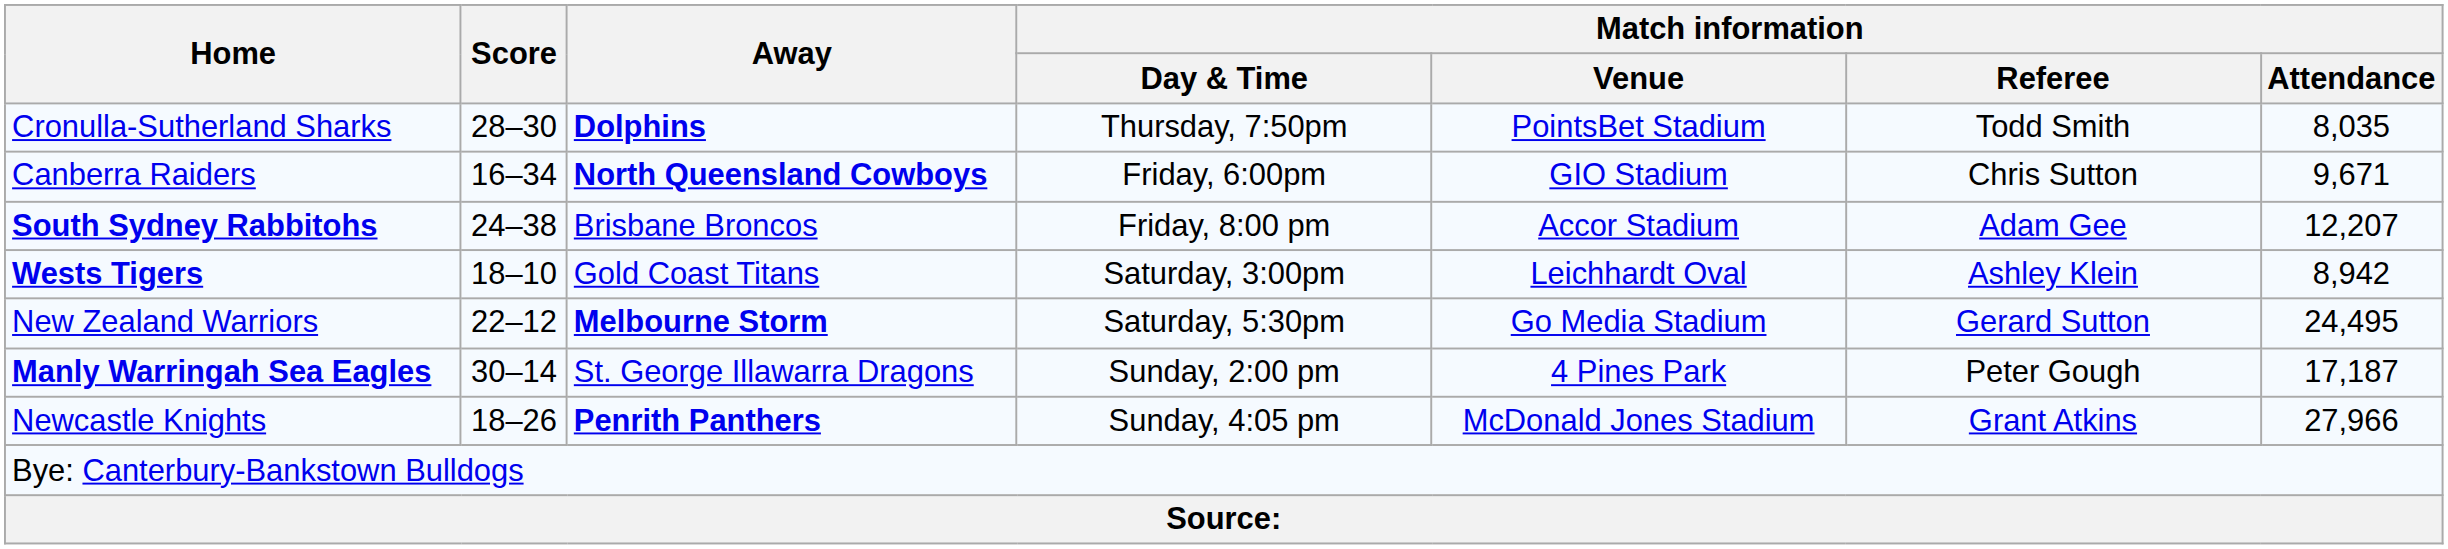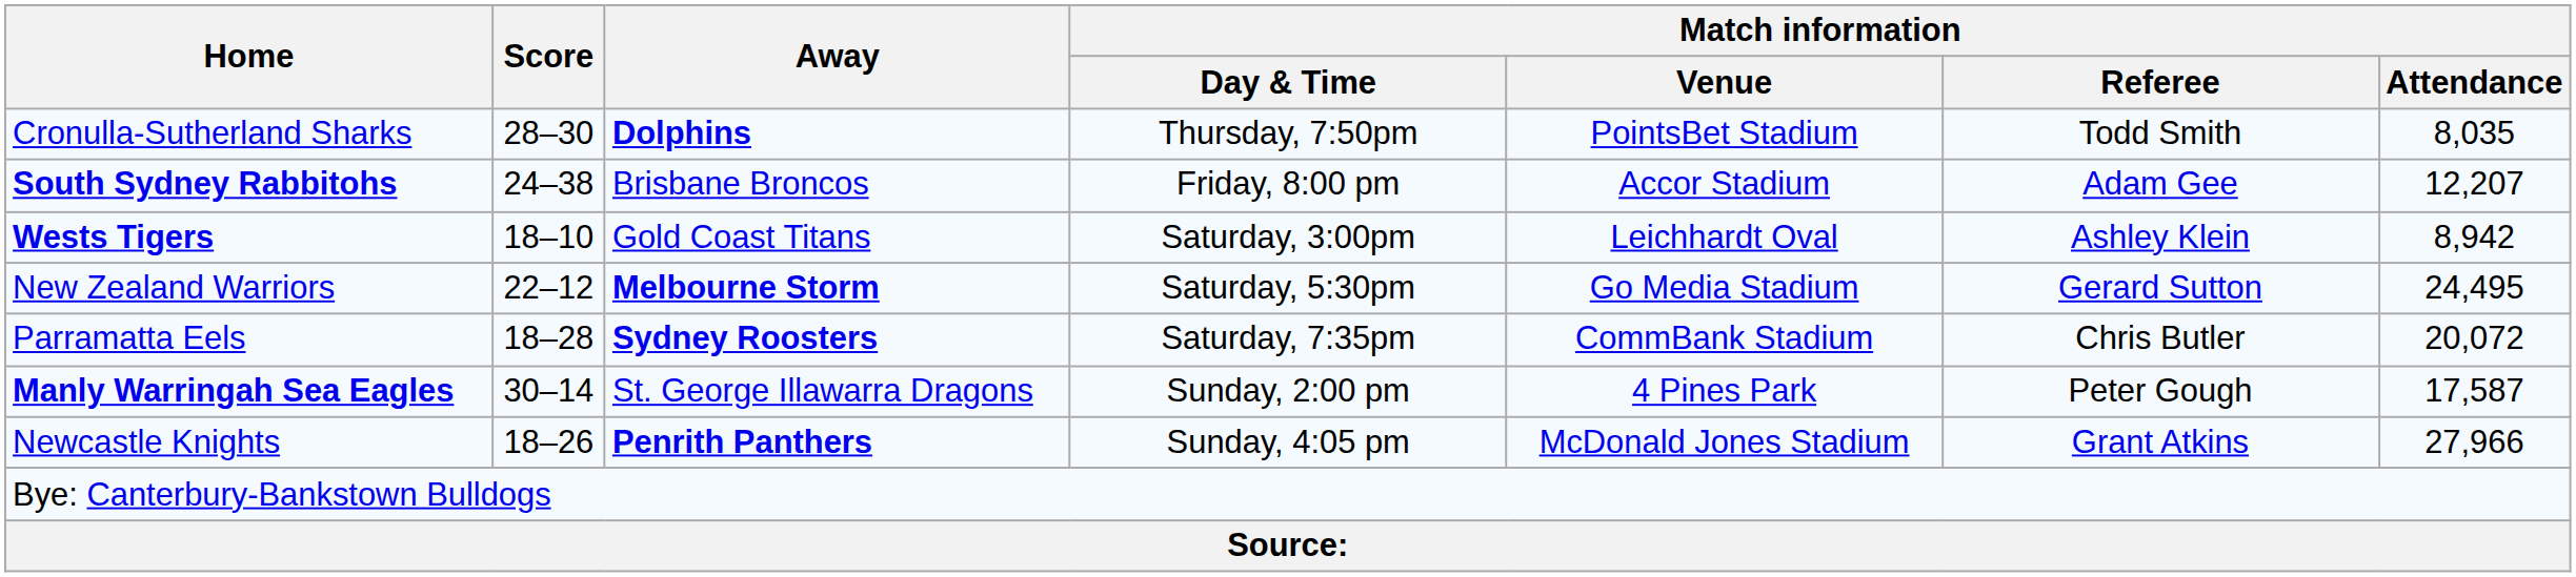- row: Canberra Raiders | 16–34 | North Queensland Cowboys | Friday, 6:00pm | GIO Stadium | Chris Sutton | 9,671
+ row: Parramatta Eels | 18–28 | Sydney Roosters | Saturday, 7:35pm | CommBank Stadium | Chris Butler | 20,072
Manly Warringah Sea Eagles | Match information / Attendance: 17,187 -> 17,587
